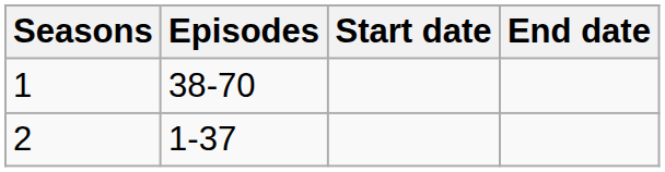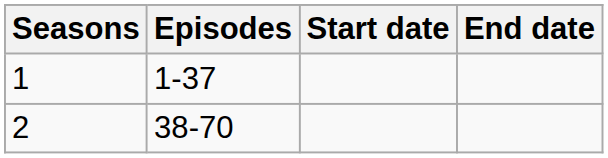1 | Episodes: 38-70 -> 1-37
2 | Episodes: 1-37 -> 38-70
